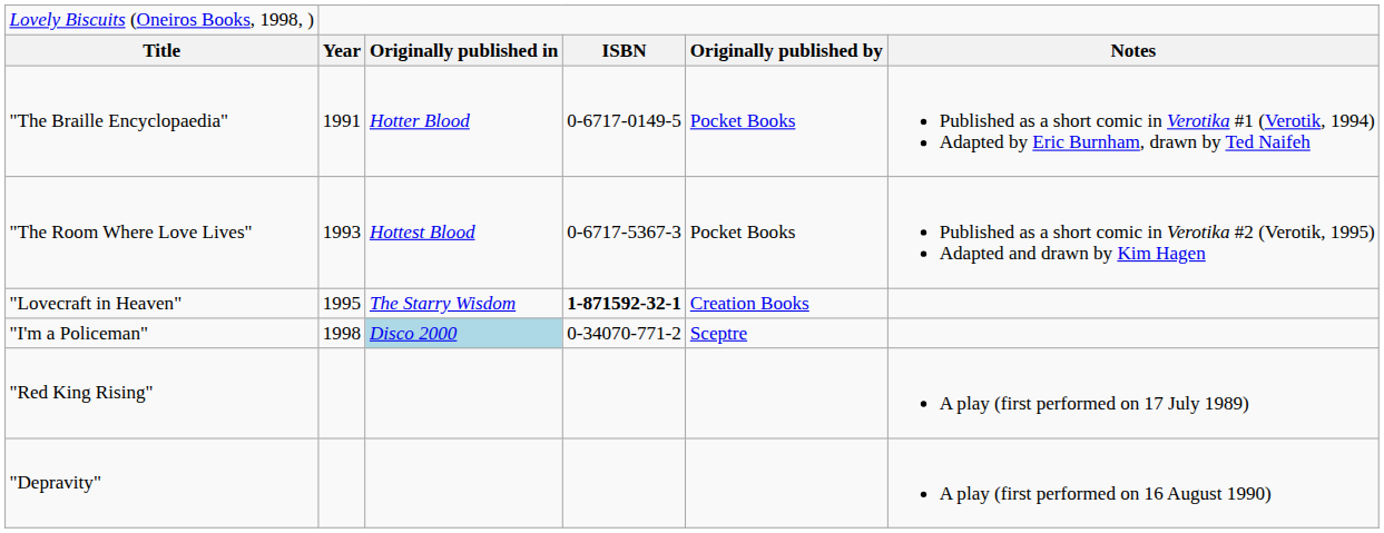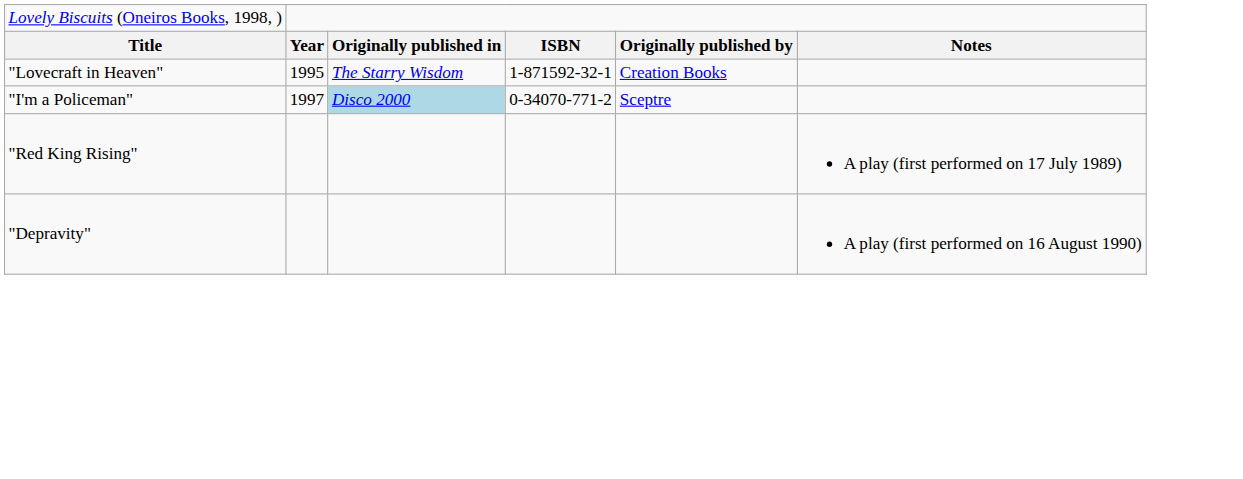- row: "The Braille Encyclopaedia" | 1991 | Hotter Blood | 0-6717-0149-5 | Pocket Books | Published as a short comic in Verotika #1 (Verotik, 1994) Adapted by Eric Burnham, drawn by Ted Naifeh
- row: "The Room Where Love Lives" | 1993 | Hottest Blood | 0-6717-5367-3 | Pocket Books | Published as a short comic in Verotika #2 (Verotik, 1995) Adapted and drawn by Kim Hagen
"Lovecraft in Heaven" | column 4: bold -> normal
"I'm a Policeman" | column 2: 1998 -> 1997
